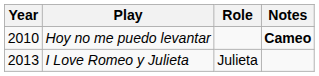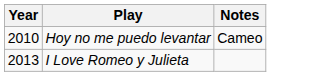- column: Role | Julieta
Hoy no me puedo levantar | Notes: bold -> normal
